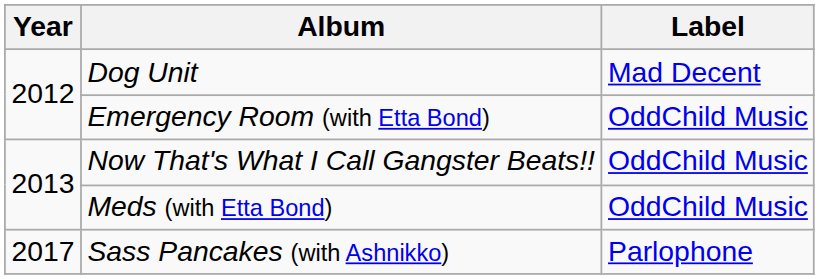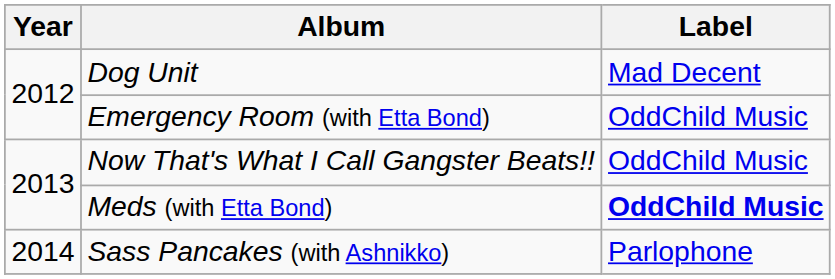Meds (with Etta Bond) | Label: normal -> bold
Sass Pancakes (with Ashnikko) | Year: 2017 -> 2014
